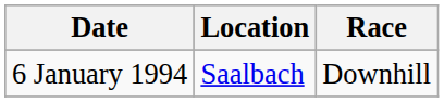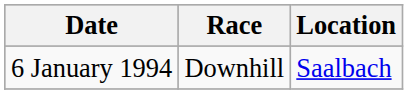columns swapped: Location <-> Race
